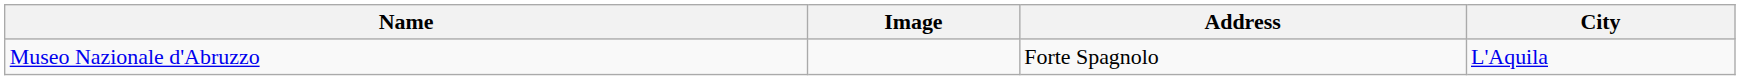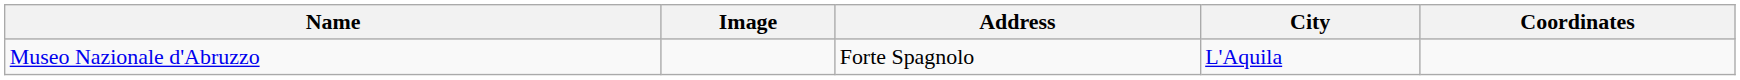+ column: Coordinates
